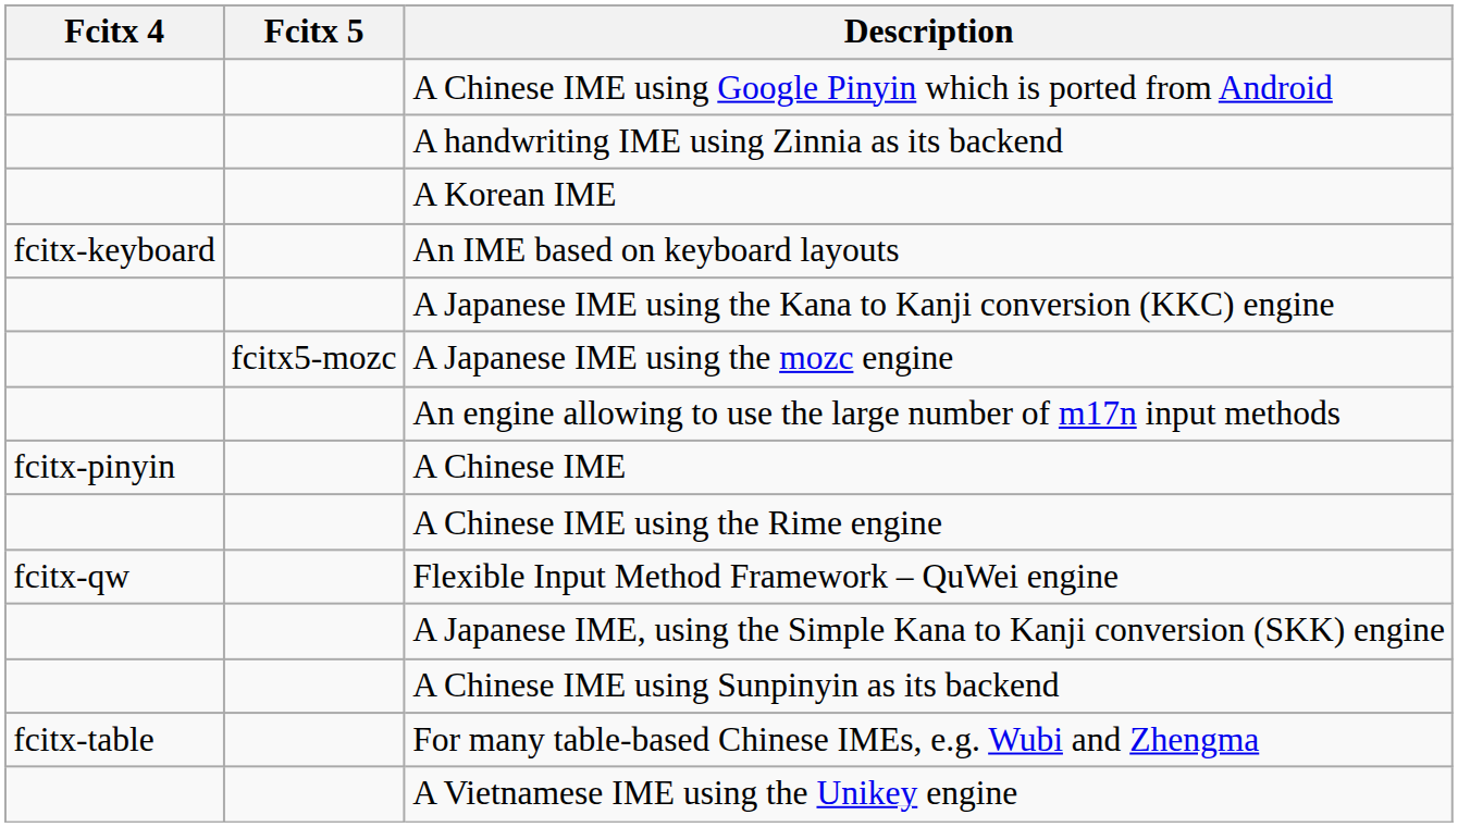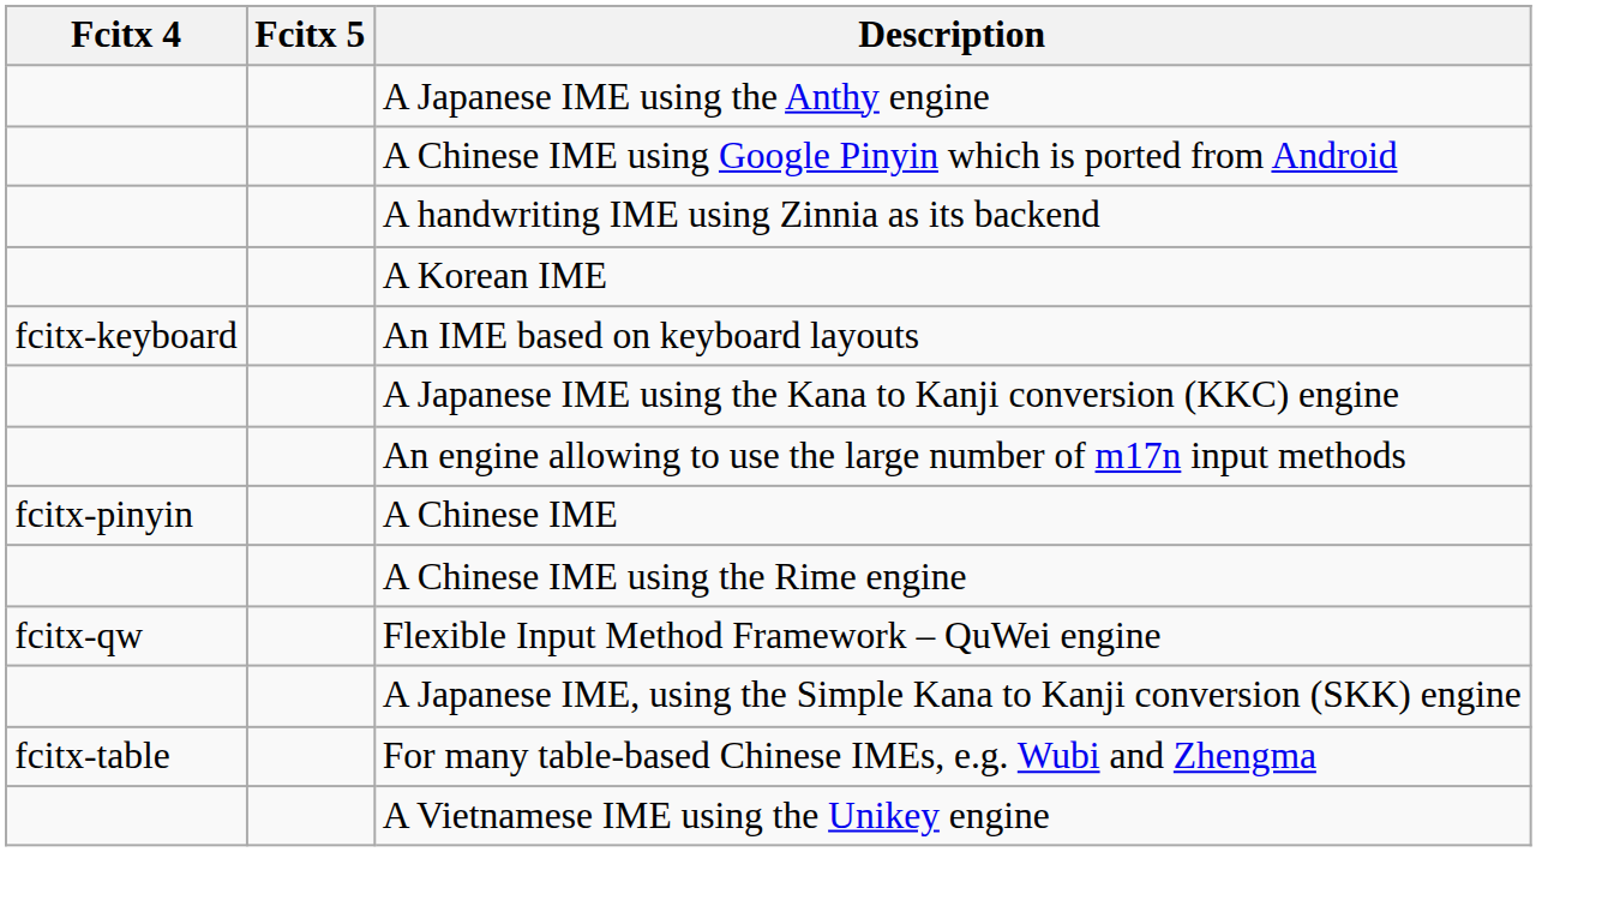+ row: A Japanese IME using the Anthy engine
- row: fcitx5-mozc | A Japanese IME using the mozc engine
- row: A Chinese IME using Sunpinyin as its backend
